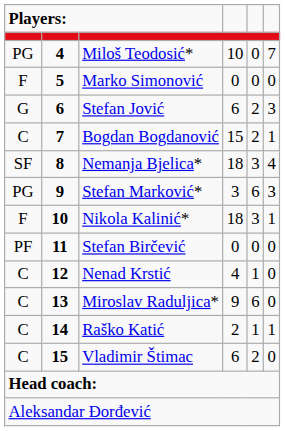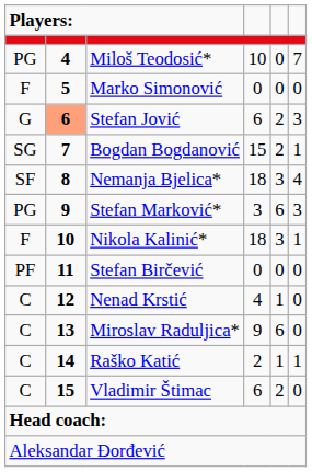Stefan Jović | column 2: no background -> lightsalmon background
Bogdan Bogdanović | column 1: C -> SG
